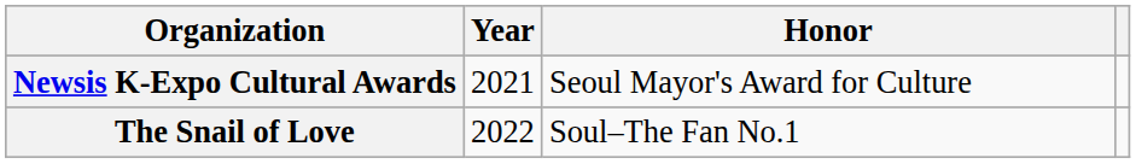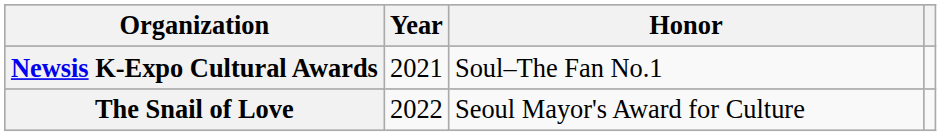Newsis K-Expo Cultural Awards | Honor: Seoul Mayor's Award for Culture -> Soul–The Fan No.1
The Snail of Love | Honor: Soul–The Fan No.1 -> Seoul Mayor's Award for Culture
